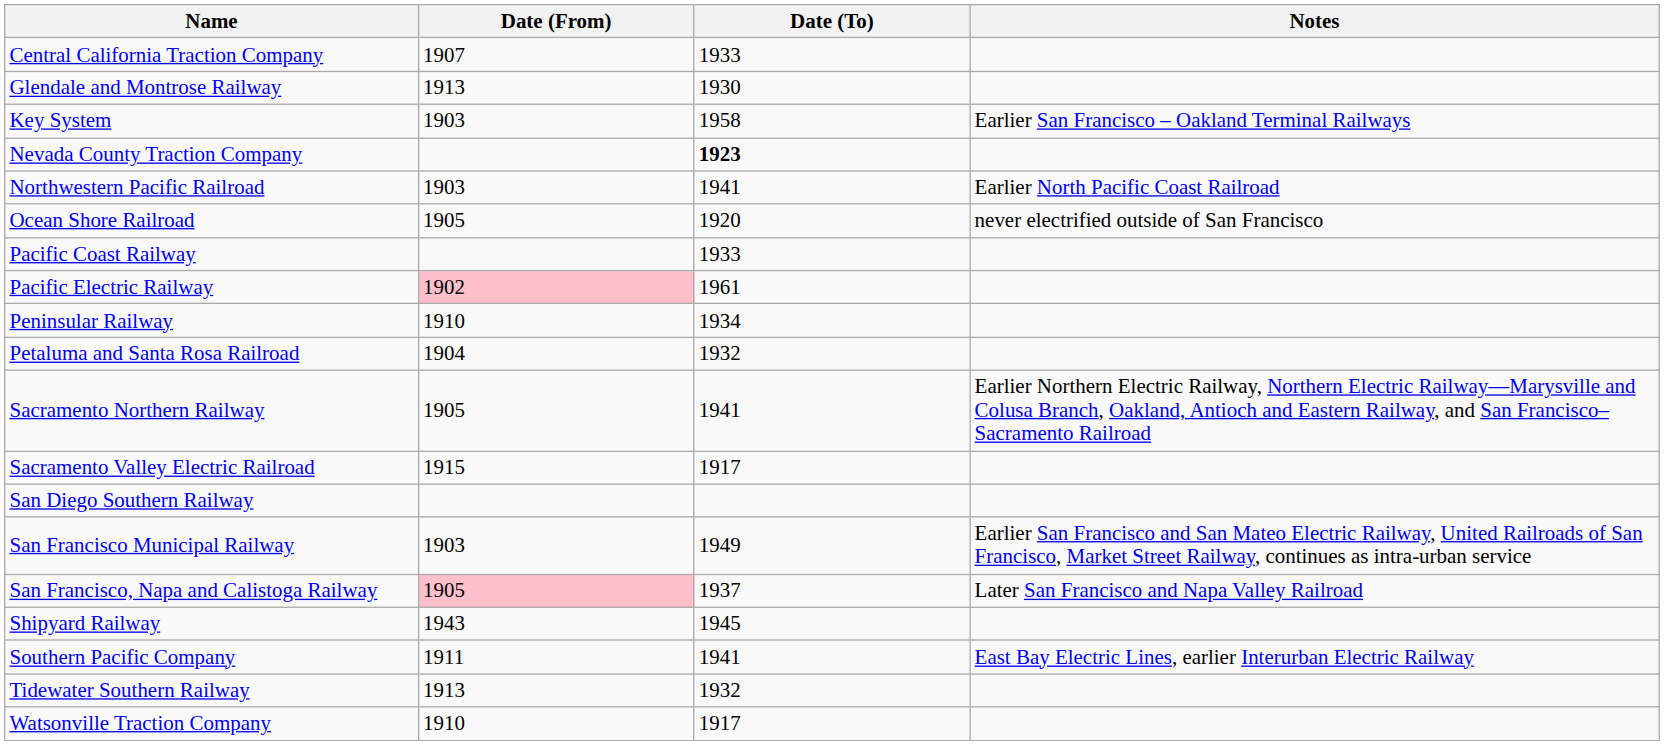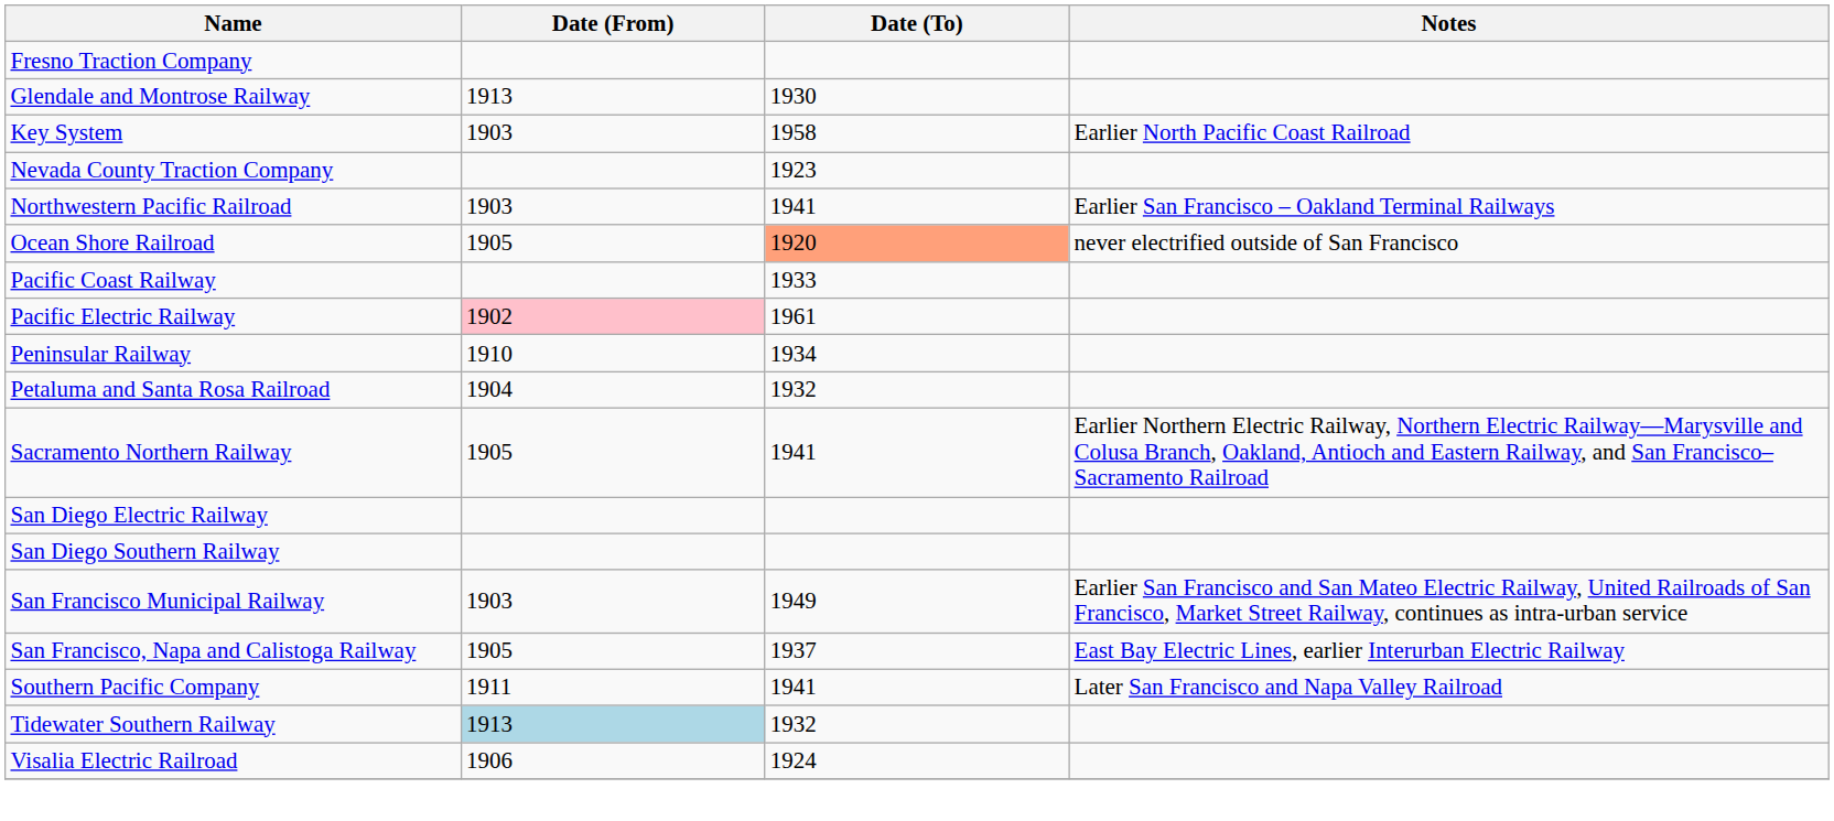- row: Central California Traction Company | 1907 | 1933
+ row: Fresno Traction Company
Key System | Notes: Earlier San Francisco – Oakland Terminal Railways -> Earlier North Pacific Coast Railroad
Nevada County Traction Company | Date (To): bold -> normal
Northwestern Pacific Railroad | Notes: Earlier North Pacific Coast Railroad -> Earlier San Francisco – Oakland Terminal Railways
Ocean Shore Railroad | Date (To): no background -> lightsalmon background
- row: Sacramento Valley Electric Railroad | 1915 | 1917
+ row: San Diego Electric Railway
San Francisco, Napa and Calistoga Railway | Date (From): pink background -> no background
San Francisco, Napa and Calistoga Railway | Notes: Later San Francisco and Napa Valley Railroad -> East Bay Electric Lines, earlier Interurban Electric Railway
- row: Shipyard Railway | 1943 | 1945
Southern Pacific Company | Notes: East Bay Electric Lines, earlier Interurban Electric Railway -> Later San Francisco and Napa Valley Railroad
Tidewater Southern Railway | Date (From): no background -> lightblue background
+ row: Visalia Electric Railroad | 1906 | 1924
- row: Watsonville Traction Company | 1910 | 1917
